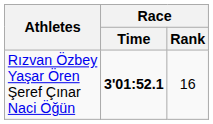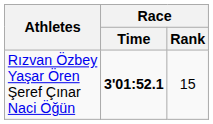Rızvan Özbey Yaşar Ören Şeref Çınar Naci Öğün | Race / Rank: 16 -> 15
